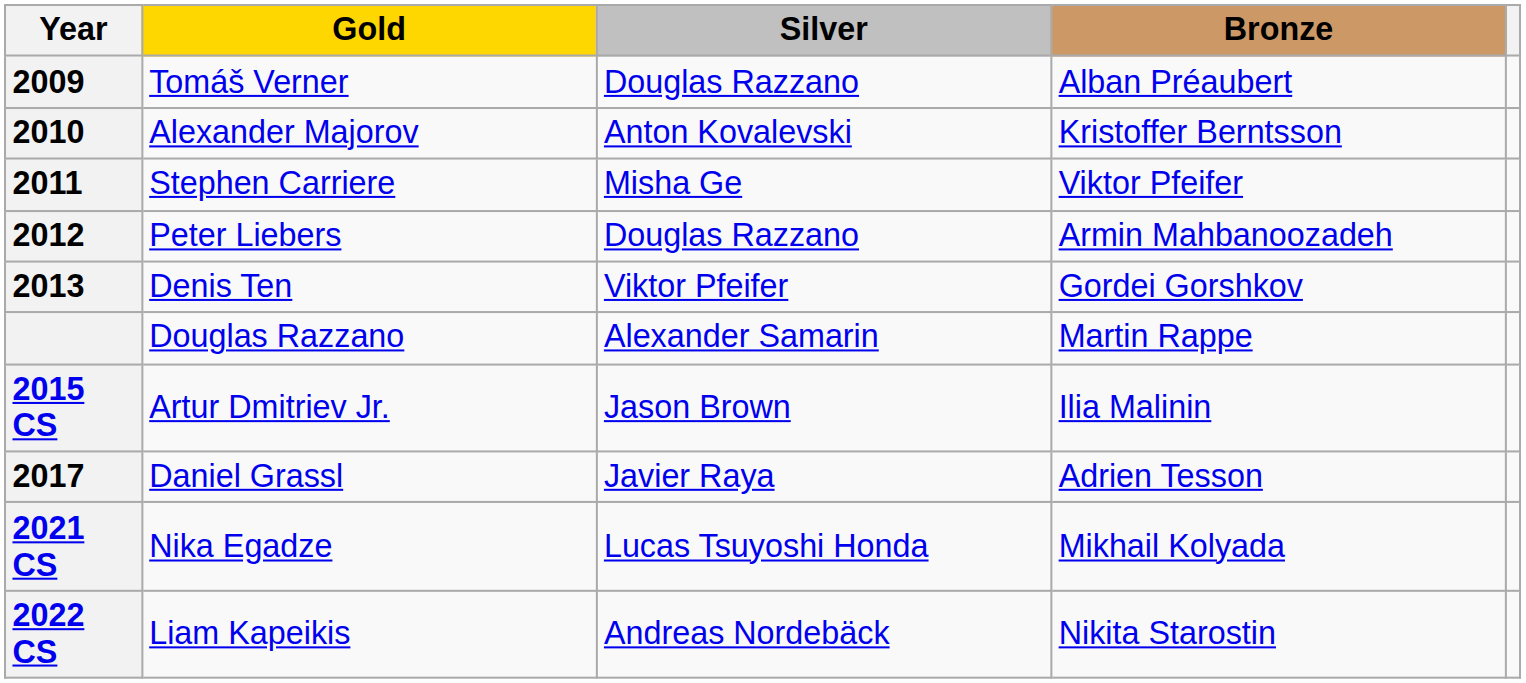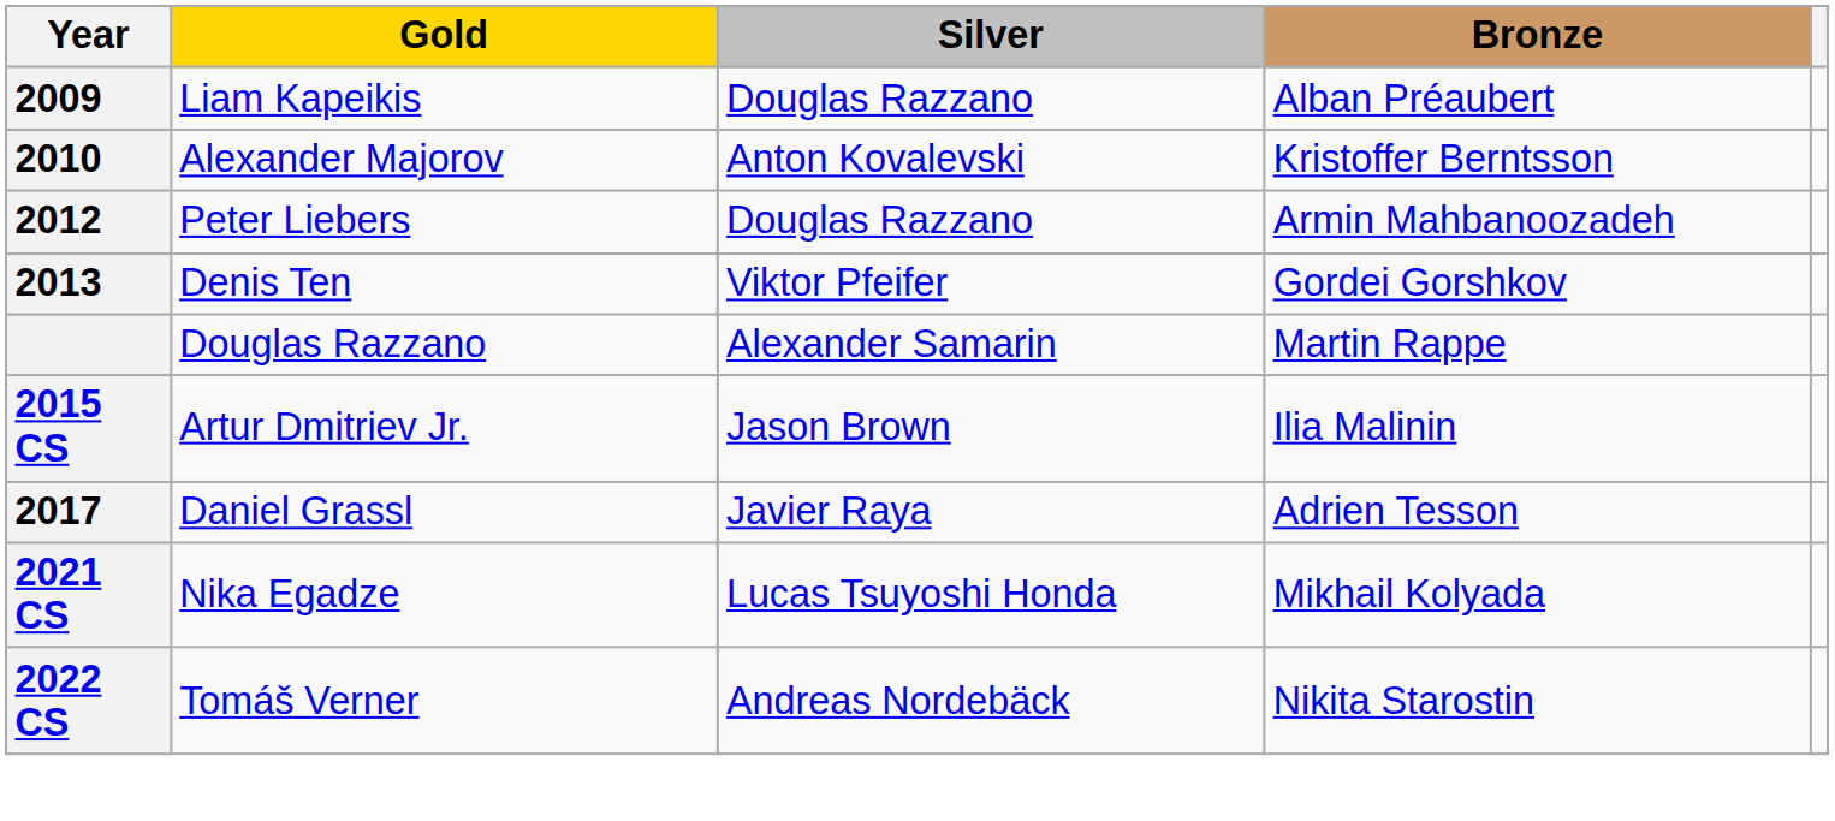2009 | Gold: Tomáš Verner -> Liam Kapeikis
- row: 2011 | Stephen Carriere | Misha Ge | Viktor Pfeifer
2022 CS | Gold: Liam Kapeikis -> Tomáš Verner
